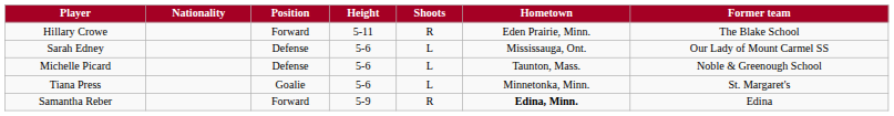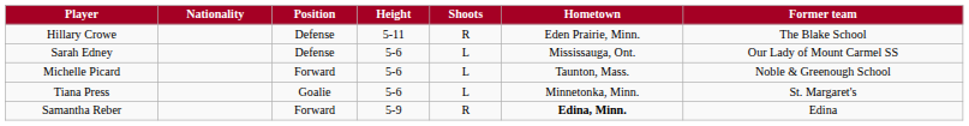Hillary Crowe | Position: Forward -> Defense
Michelle Picard | Position: Defense -> Forward
